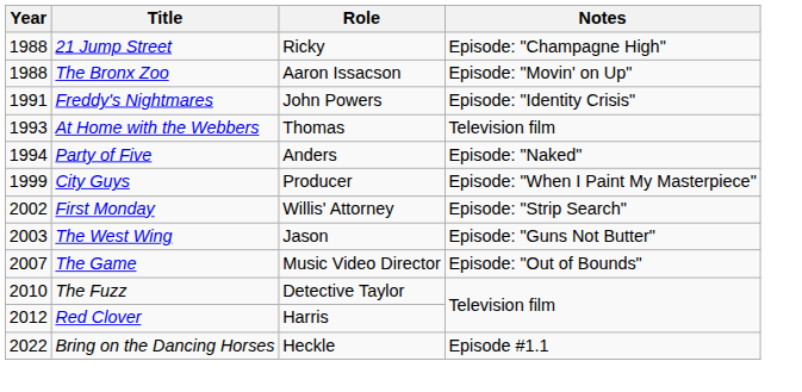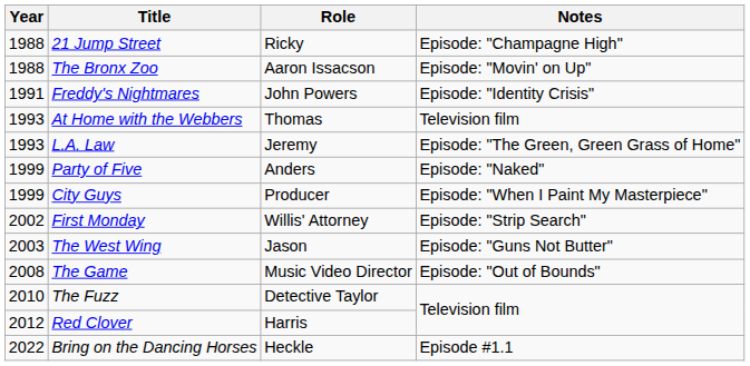+ row: 1993 | L.A. Law | Jeremy | Episode: "The Green, Green Grass of Home"
Party of Five | Year: 1994 -> 1999
The Game | Year: 2007 -> 2008
